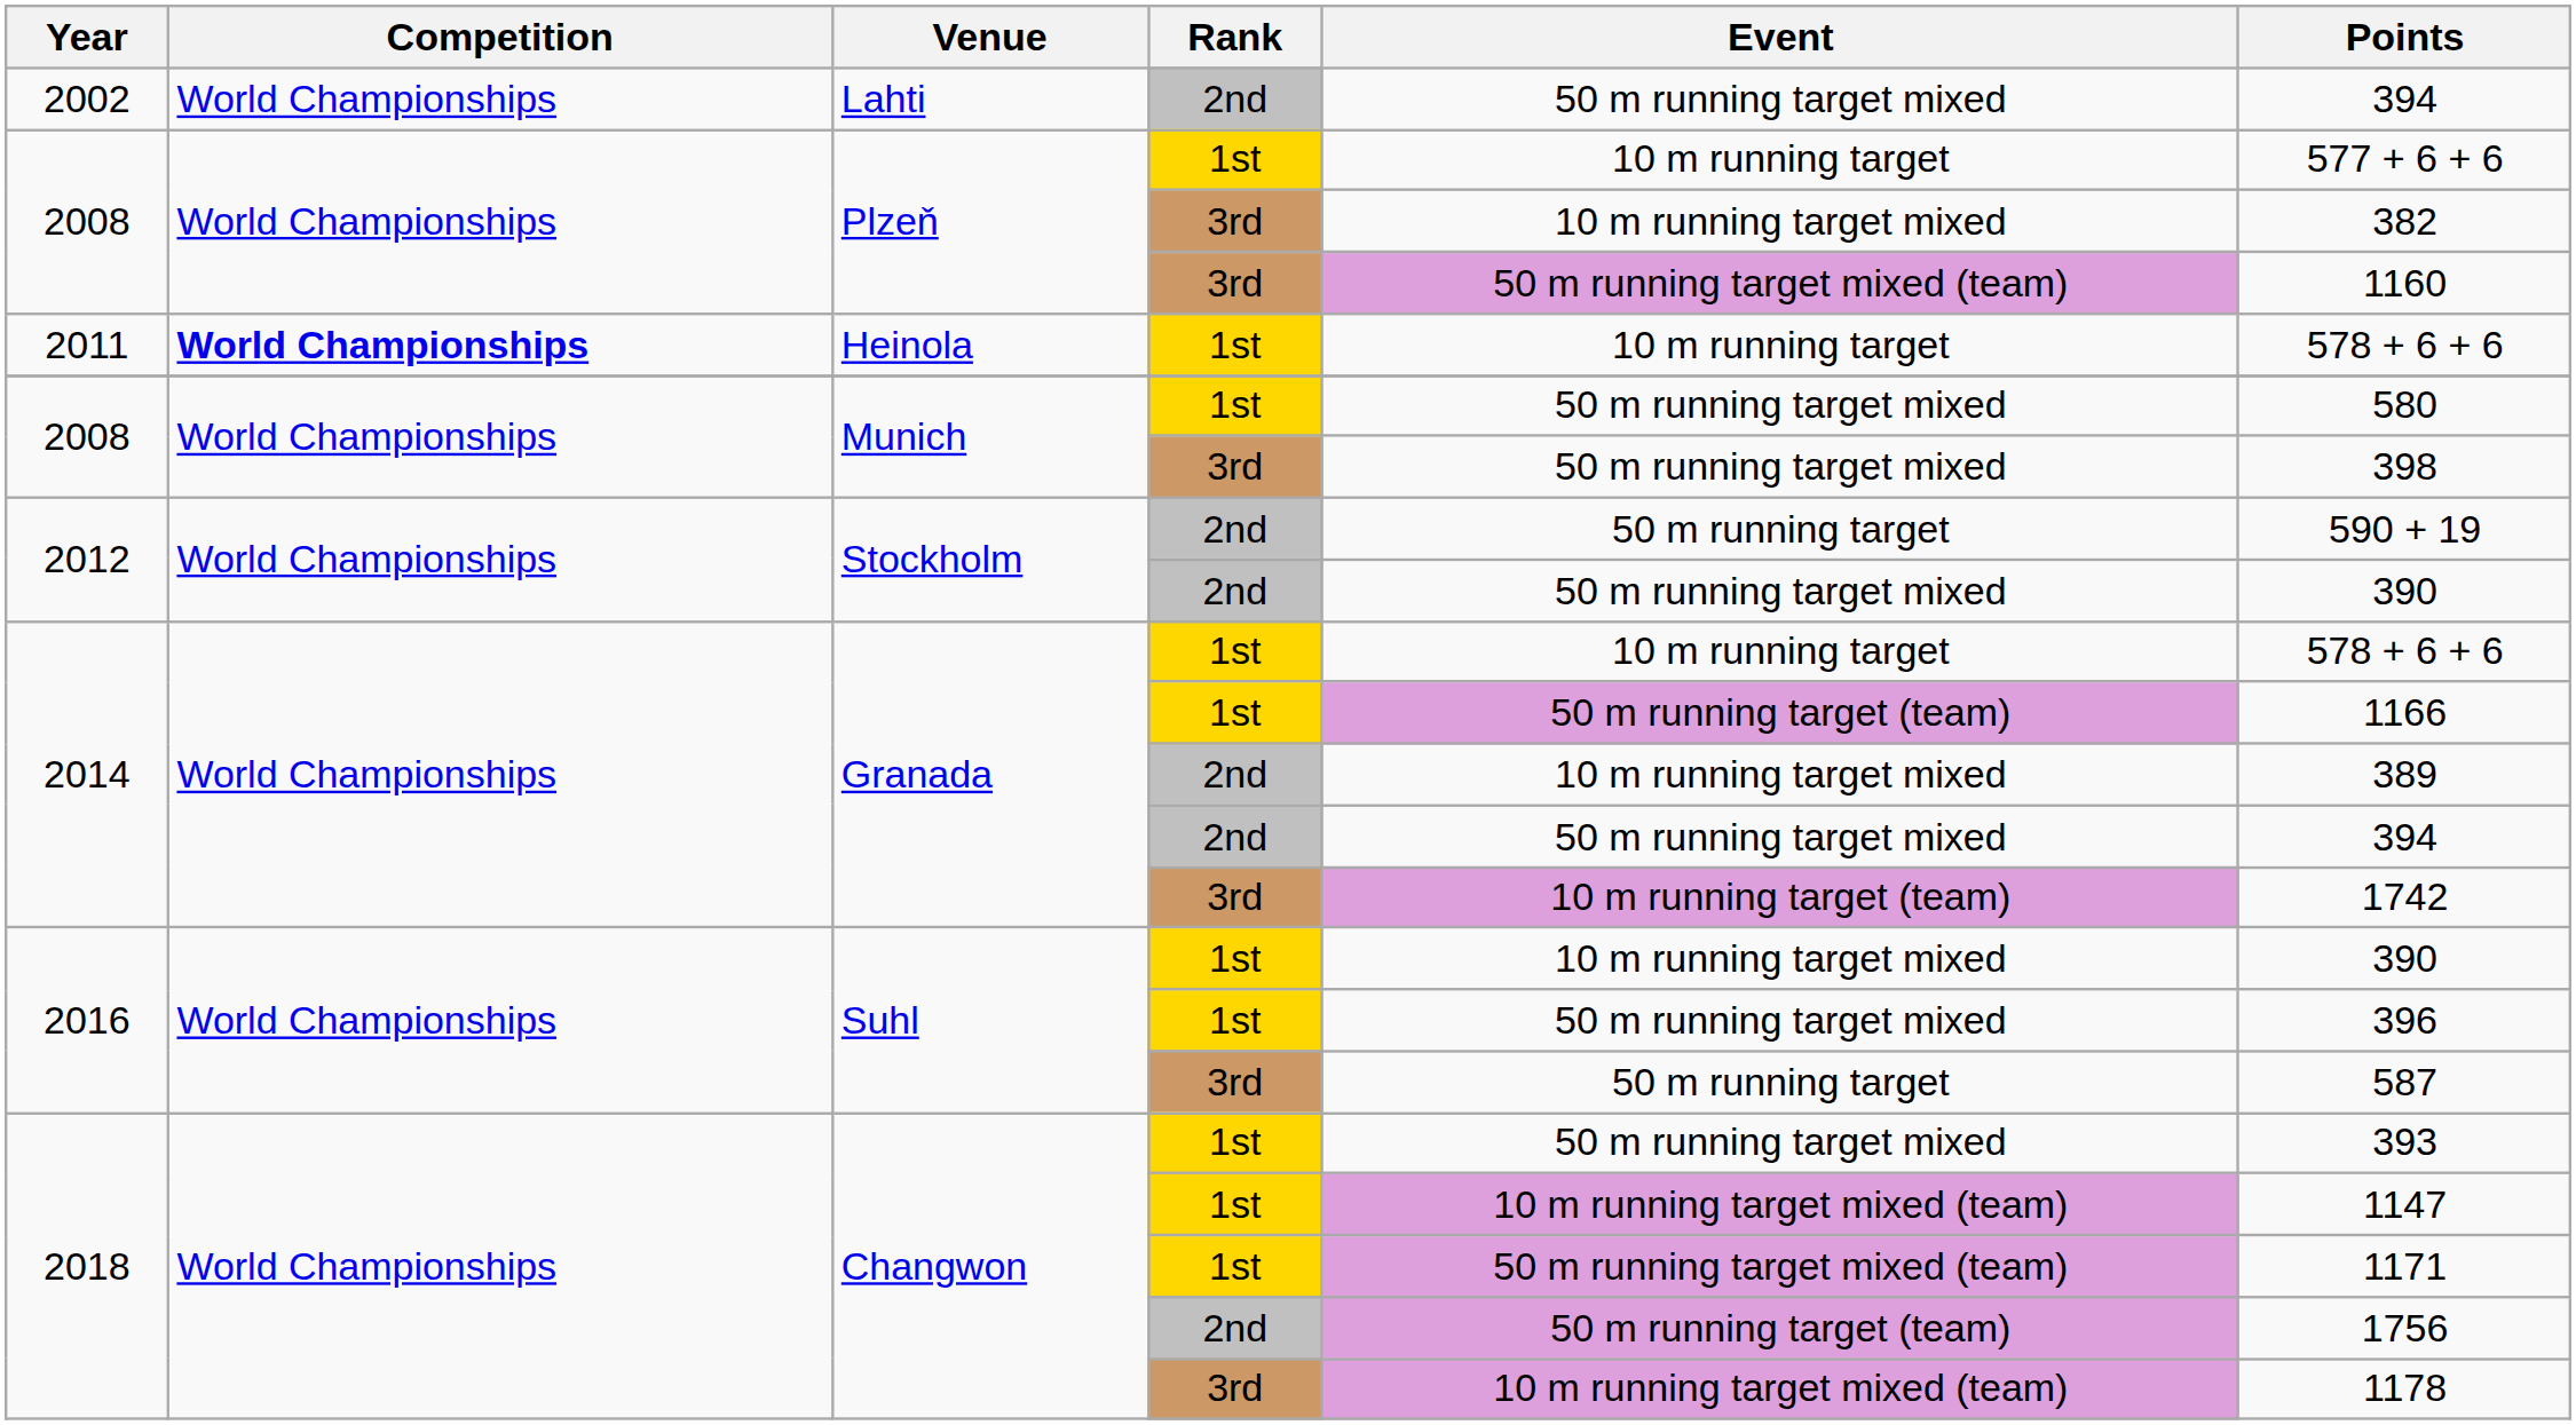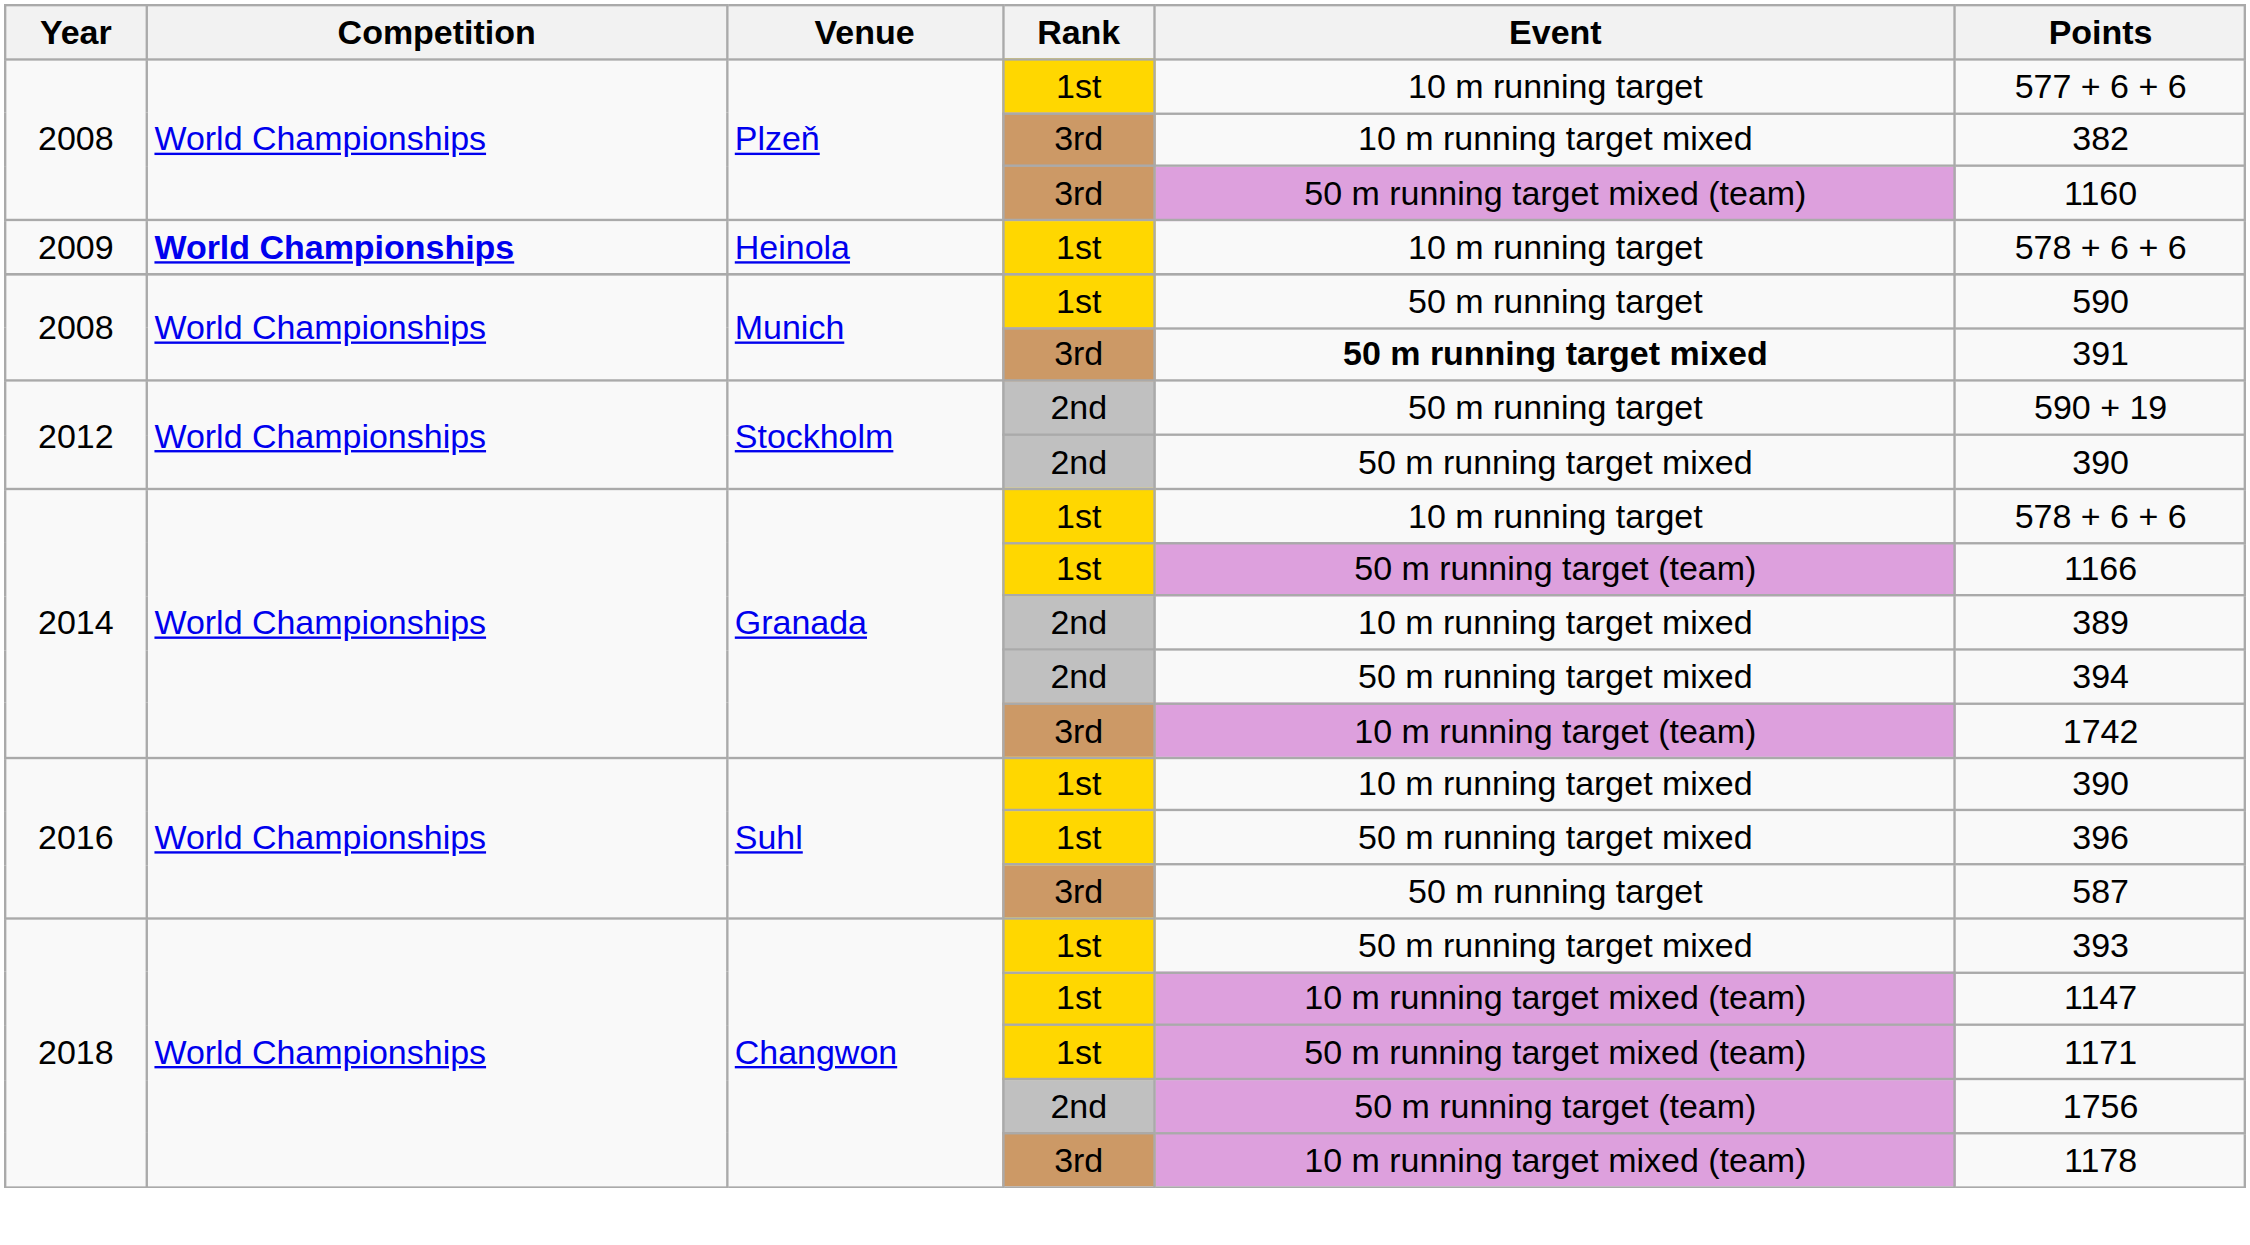- row: 2002 | World Championships | Lahti | 2nd | 50 m running target mixed | 394
Heinola | Year: 2011 -> 2009
Munich / 1st | Event: 50 m running target mixed -> 50 m running target
Munich / 1st | Points: 580 -> 590
Munich / 3rd | Event: normal -> bold
Munich / 3rd | Points: 398 -> 391
